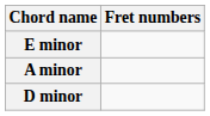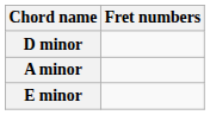rows swapped: E minor <-> D minor
